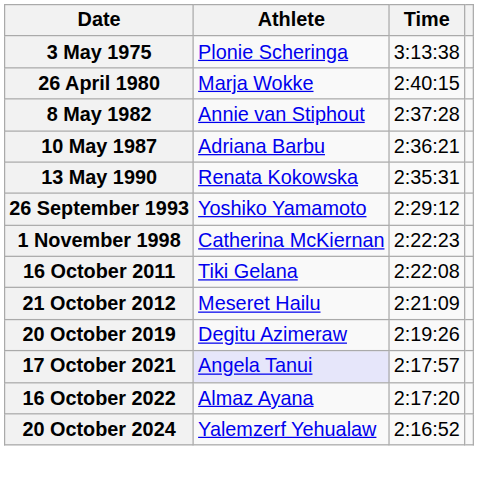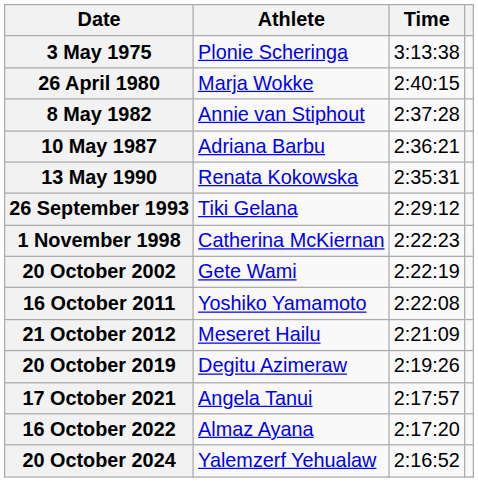26 September 1993 | Athlete: Yoshiko Yamamoto -> Tiki Gelana
+ row: 20 October 2002 | Gete Wami | 2:22:19
16 October 2011 | Athlete: Tiki Gelana -> Yoshiko Yamamoto
17 October 2021 | Athlete: lavender background -> no background
